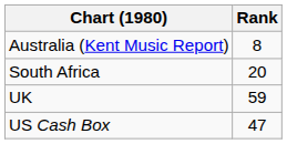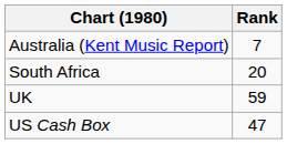Australia (Kent Music Report) | Rank: 8 -> 7
